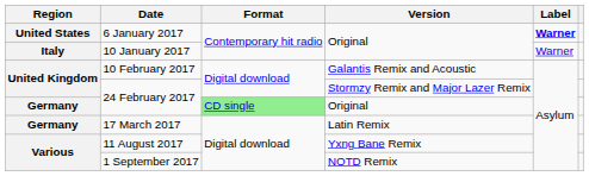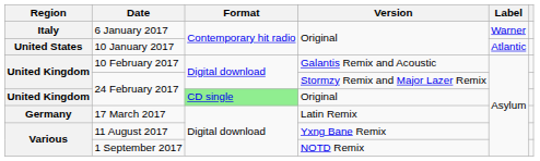6 January 2017 | Region: United States -> Italy
6 January 2017 | Label: bold -> normal
10 January 2017 | Region: Italy -> United States
10 January 2017 | Label: Warner -> Atlantic
24 February 2017 / Original | Region: Germany -> United Kingdom
